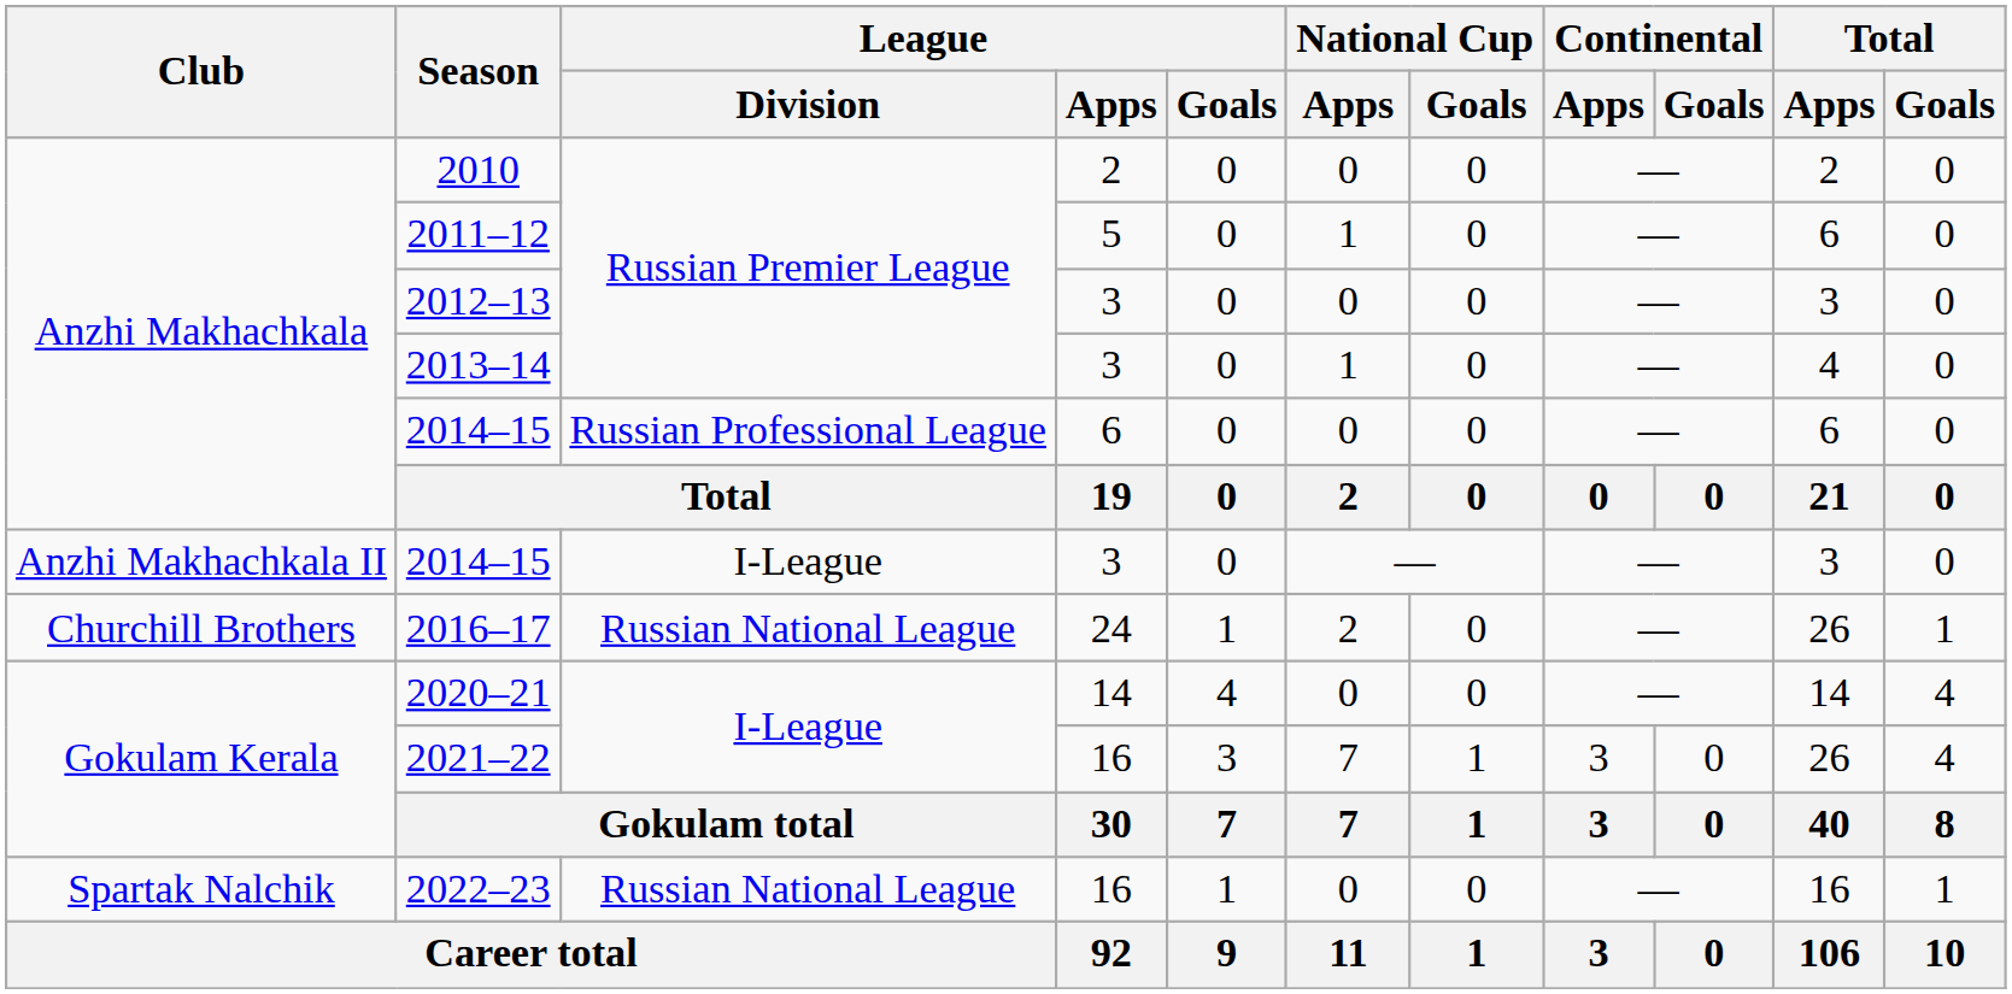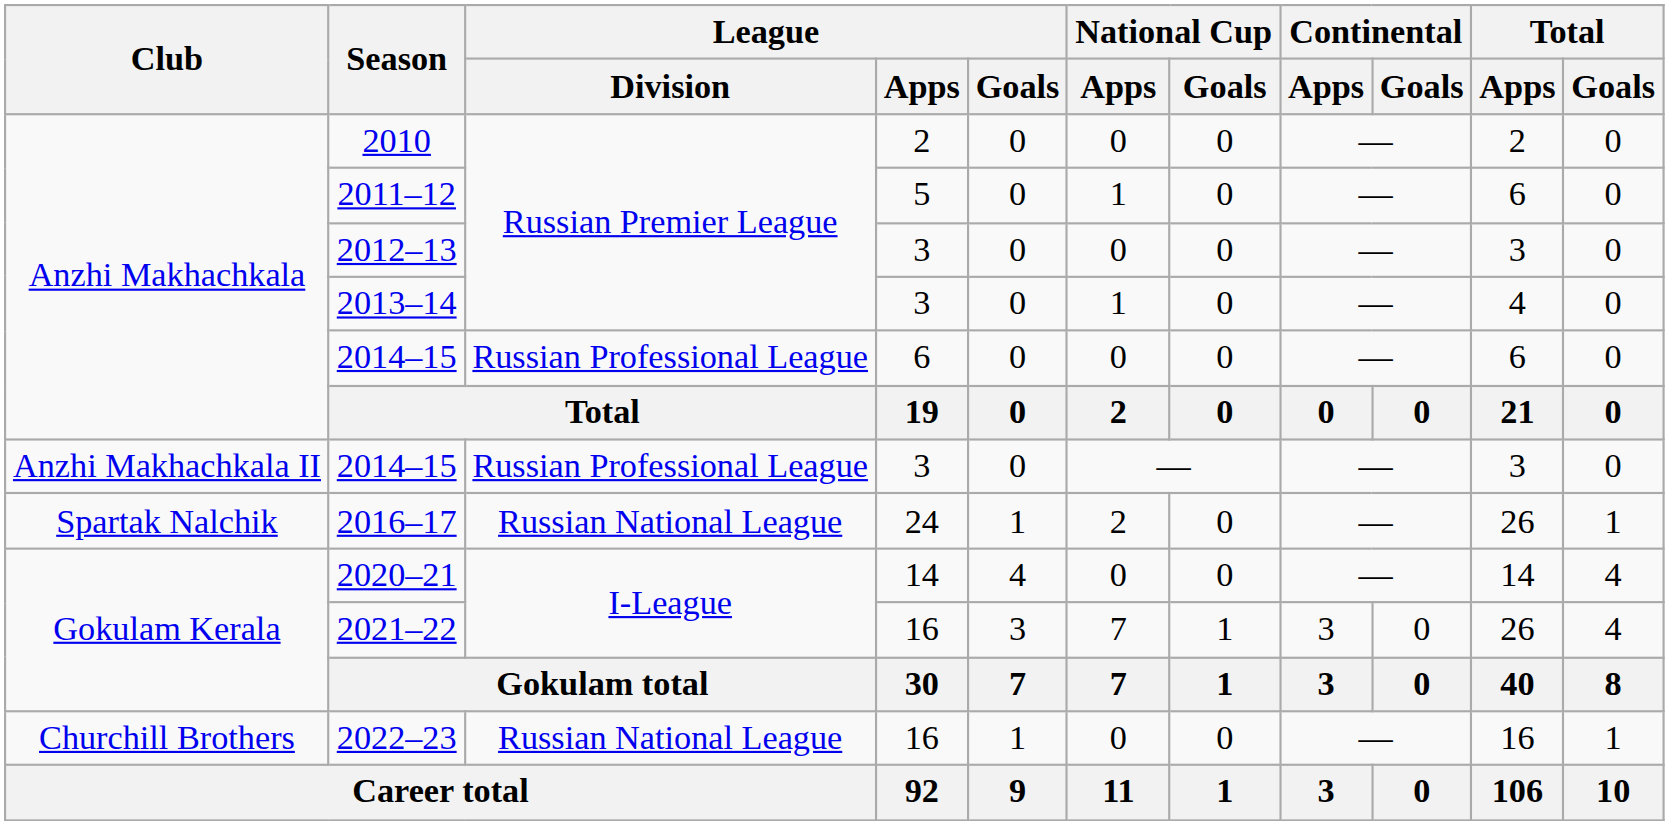2014–15 / 3 | League / Division: I-League -> Russian Professional League
2016–17 | Club: Churchill Brothers -> Spartak Nalchik
2022–23 | Club: Spartak Nalchik -> Churchill Brothers
